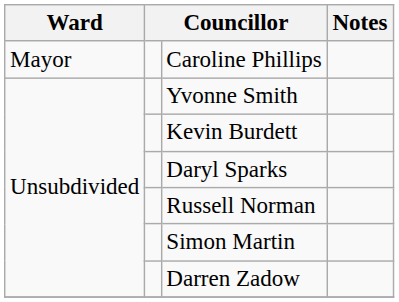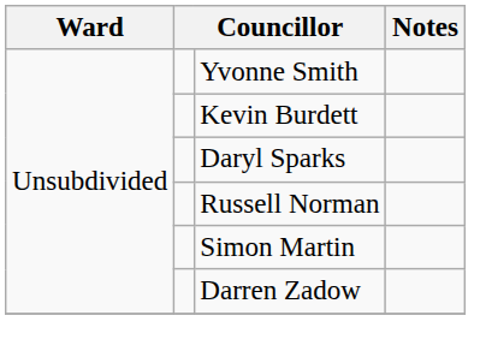- row: Mayor | Caroline Phillips
